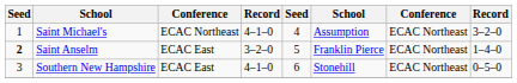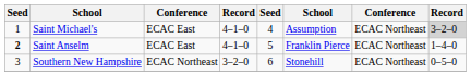Saint Michael's | column 3: ECAC Northeast -> ECAC East
Saint Michael's | column 8: no background -> lightgrey background
Saint Anselm | column 4: 3–2–0 -> 4–1–0
Southern New Hampshire | column 3: ECAC East -> ECAC Northeast
Southern New Hampshire | column 4: 4–1–0 -> 3–2–0
